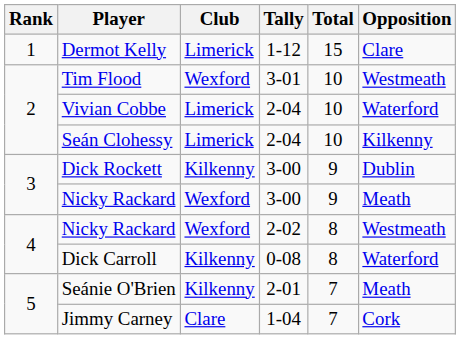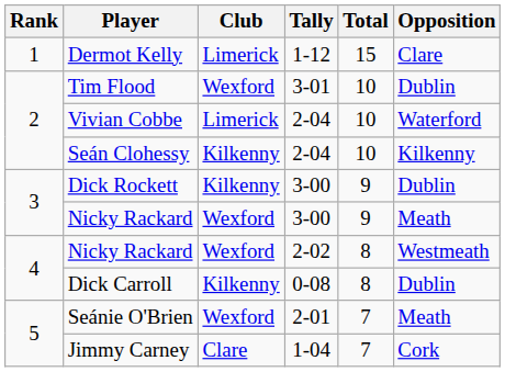Tim Flood | Opposition: Westmeath -> Dublin
Seán Clohessy | Club: Limerick -> Kilkenny
Dick Carroll | Opposition: Waterford -> Dublin
Seánie O'Brien | Club: Kilkenny -> Wexford
